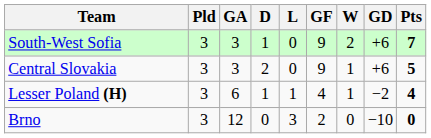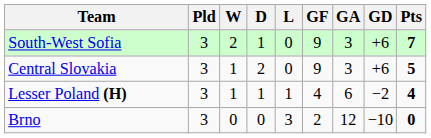columns swapped: W <-> GA
